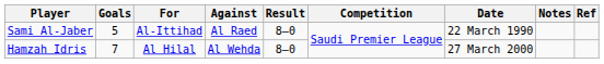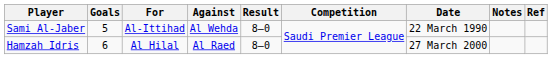Sami Al-Jaber | Against: Al Raed -> Al Wehda
Hamzah Idris | Goals: 7 -> 6
Hamzah Idris | Against: Al Wehda -> Al Raed
